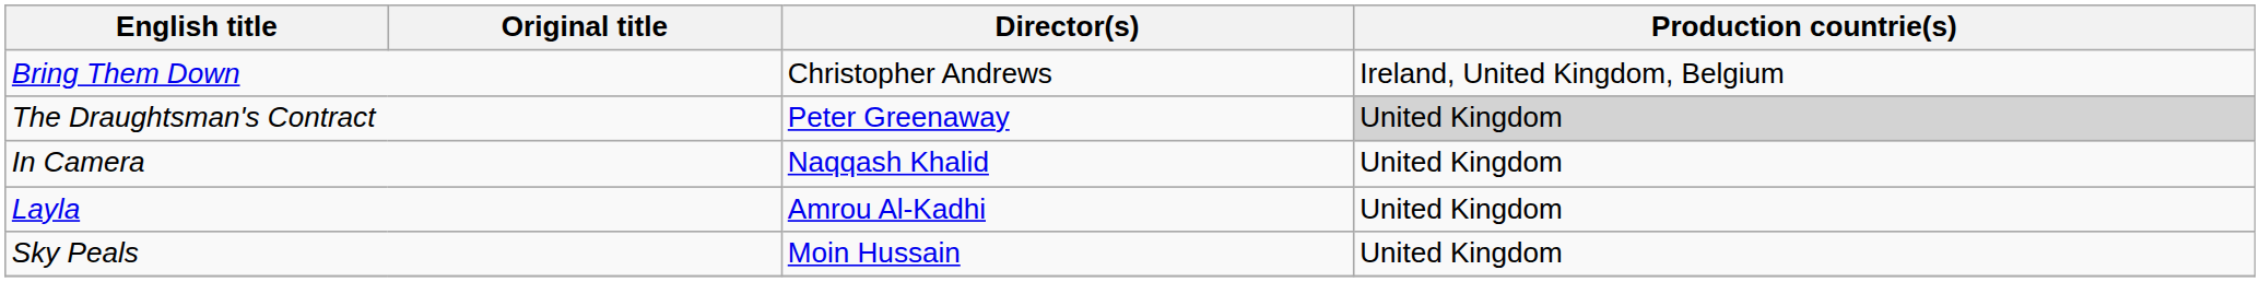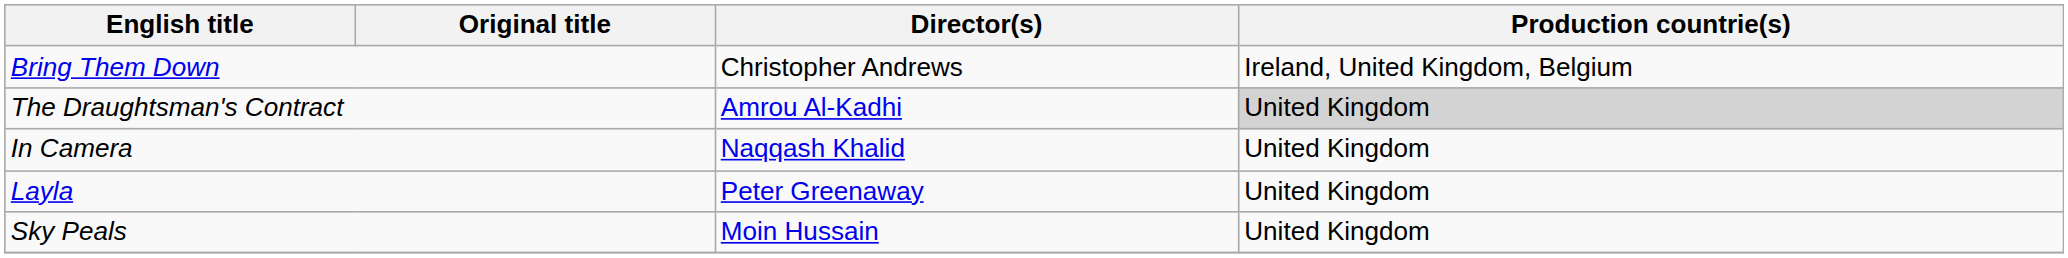The Draughtsman's Contract | Director(s): Peter Greenaway -> Amrou Al-Kadhi
Layla | Director(s): Amrou Al-Kadhi -> Peter Greenaway
